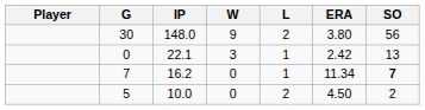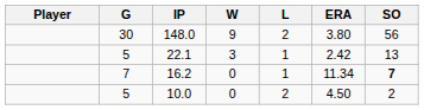22.1 | G: 0 -> 5
